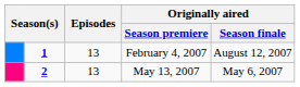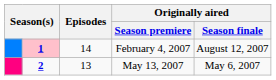February 4, 2007 | column 2: no background -> pink background
February 4, 2007 | Episodes: 13 -> 14
